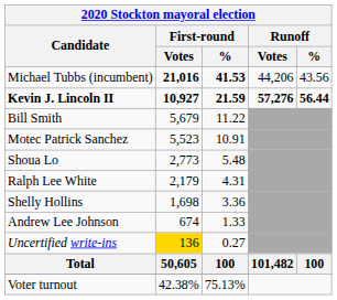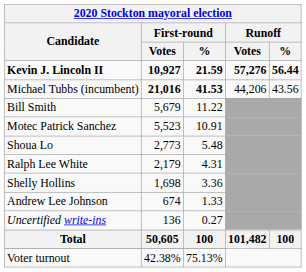rows swapped: Kevin J. Lincoln II <-> Michael Tubbs (incumbent)
Uncertified write-ins | First-round / Votes: gold background -> no background
